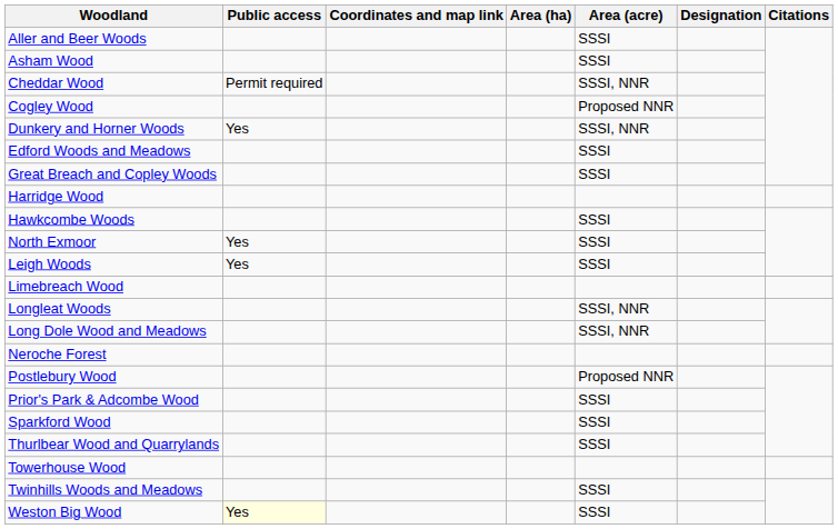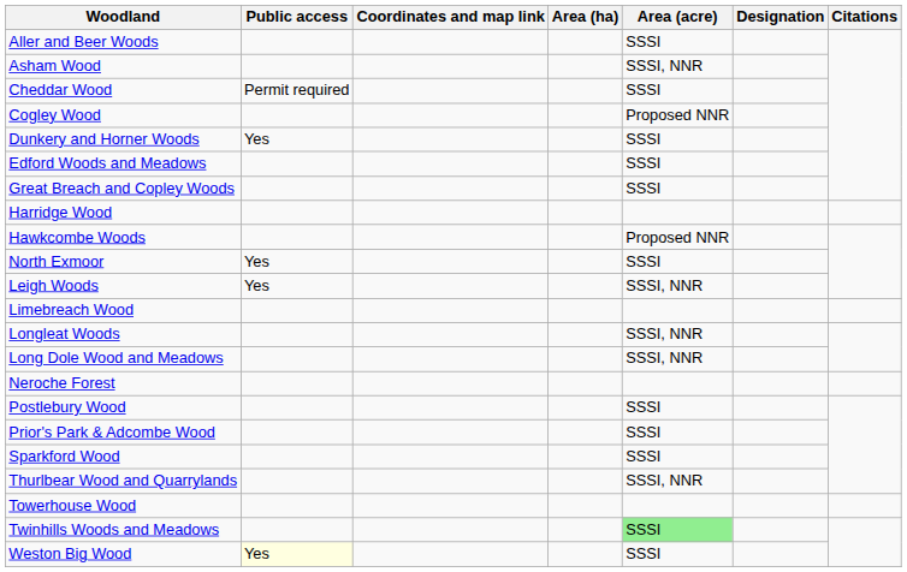Asham Wood | Area (acre): SSSI -> SSSI, NNR
Cheddar Wood | Area (acre): SSSI, NNR -> SSSI
Dunkery and Horner Woods | Area (acre): SSSI, NNR -> SSSI
Hawkcombe Woods | Area (acre): SSSI -> Proposed NNR
Leigh Woods | Area (acre): SSSI -> SSSI, NNR
Postlebury Wood | Area (acre): Proposed NNR -> SSSI
Thurlbear Wood and Quarrylands | Area (acre): SSSI -> SSSI, NNR
Twinhills Woods and Meadows | Area (acre): no background -> lightgreen background
